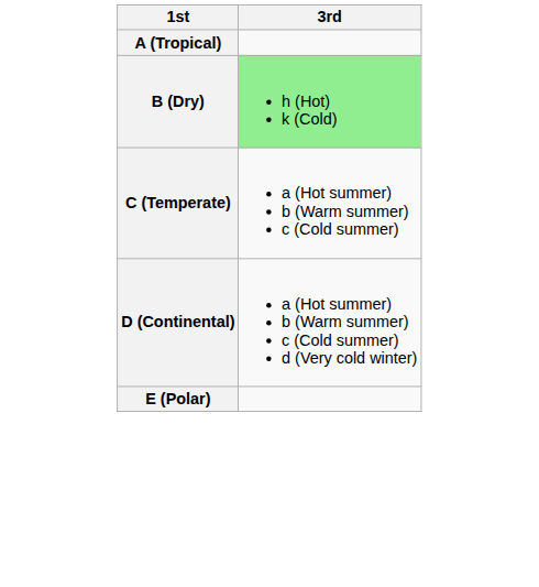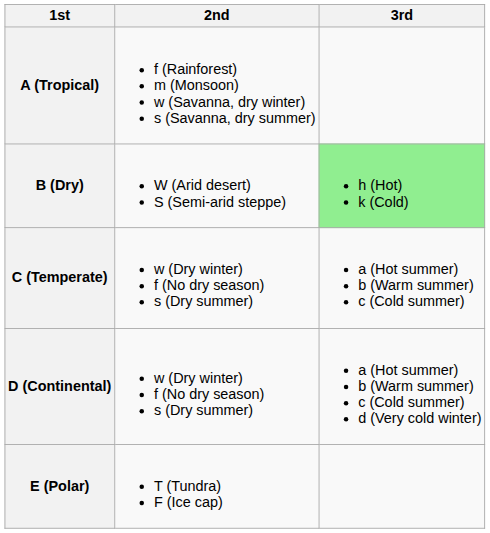+ column: 2nd | f (Rainforest) m (Monsoon) w (Savanna, dry winter) s (Savanna, dry summer) | W (Arid desert) S (Semi-arid steppe) | w (Dry winter) f (No dry season) s (Dry summer) | w (Dry winter) f (No dry season) s (Dry summer) | T (Tundra) F (Ice cap)
